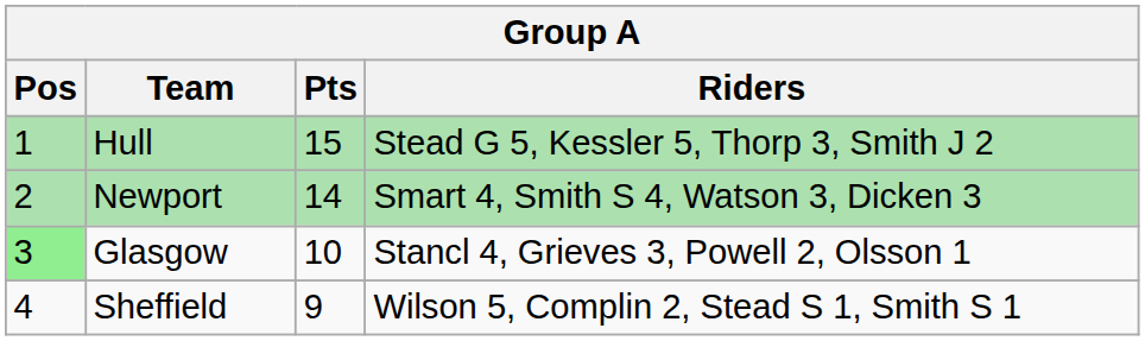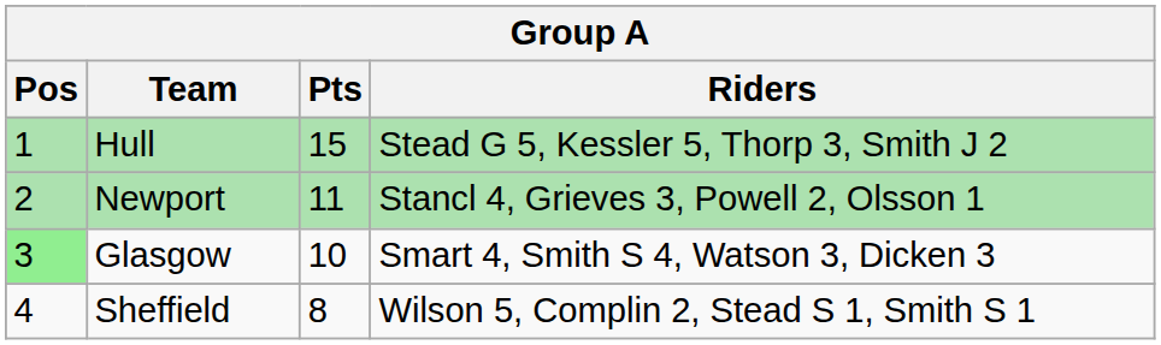Newport | Pts: 14 -> 11
Newport | Riders: Smart 4, Smith S 4, Watson 3, Dicken 3 -> Stancl 4, Grieves 3, Powell 2, Olsson 1
Glasgow | Riders: Stancl 4, Grieves 3, Powell 2, Olsson 1 -> Smart 4, Smith S 4, Watson 3, Dicken 3
Sheffield | Pts: 9 -> 8
